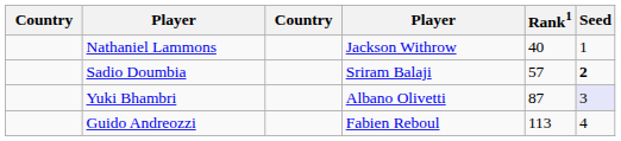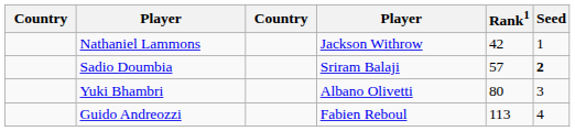Nathaniel Lammons | Rank1: 40 -> 42
Yuki Bhambri | Rank1: 87 -> 80
Yuki Bhambri | Seed: lavender background -> no background
